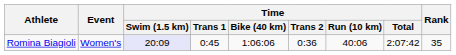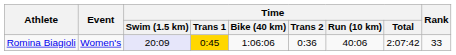Romina Biagioli | Time / Trans 1: no background -> gold background
Romina Biagioli | Rank: 35 -> 33
